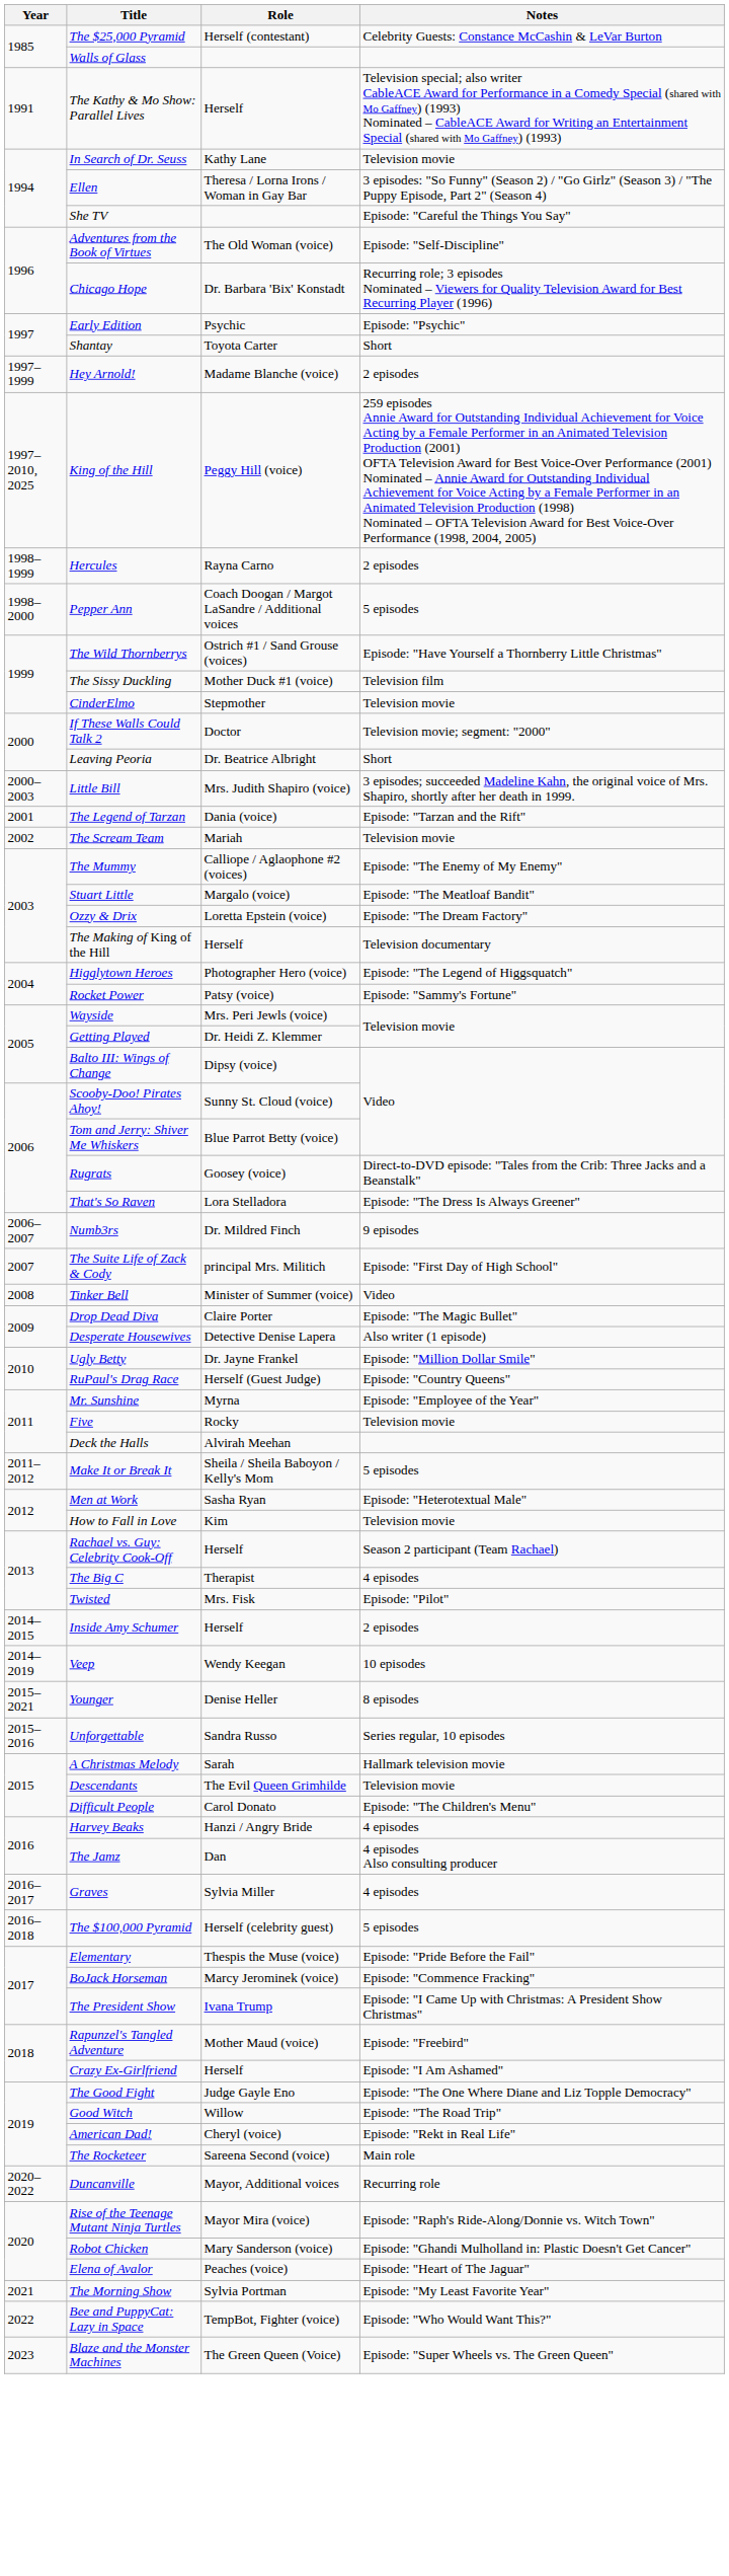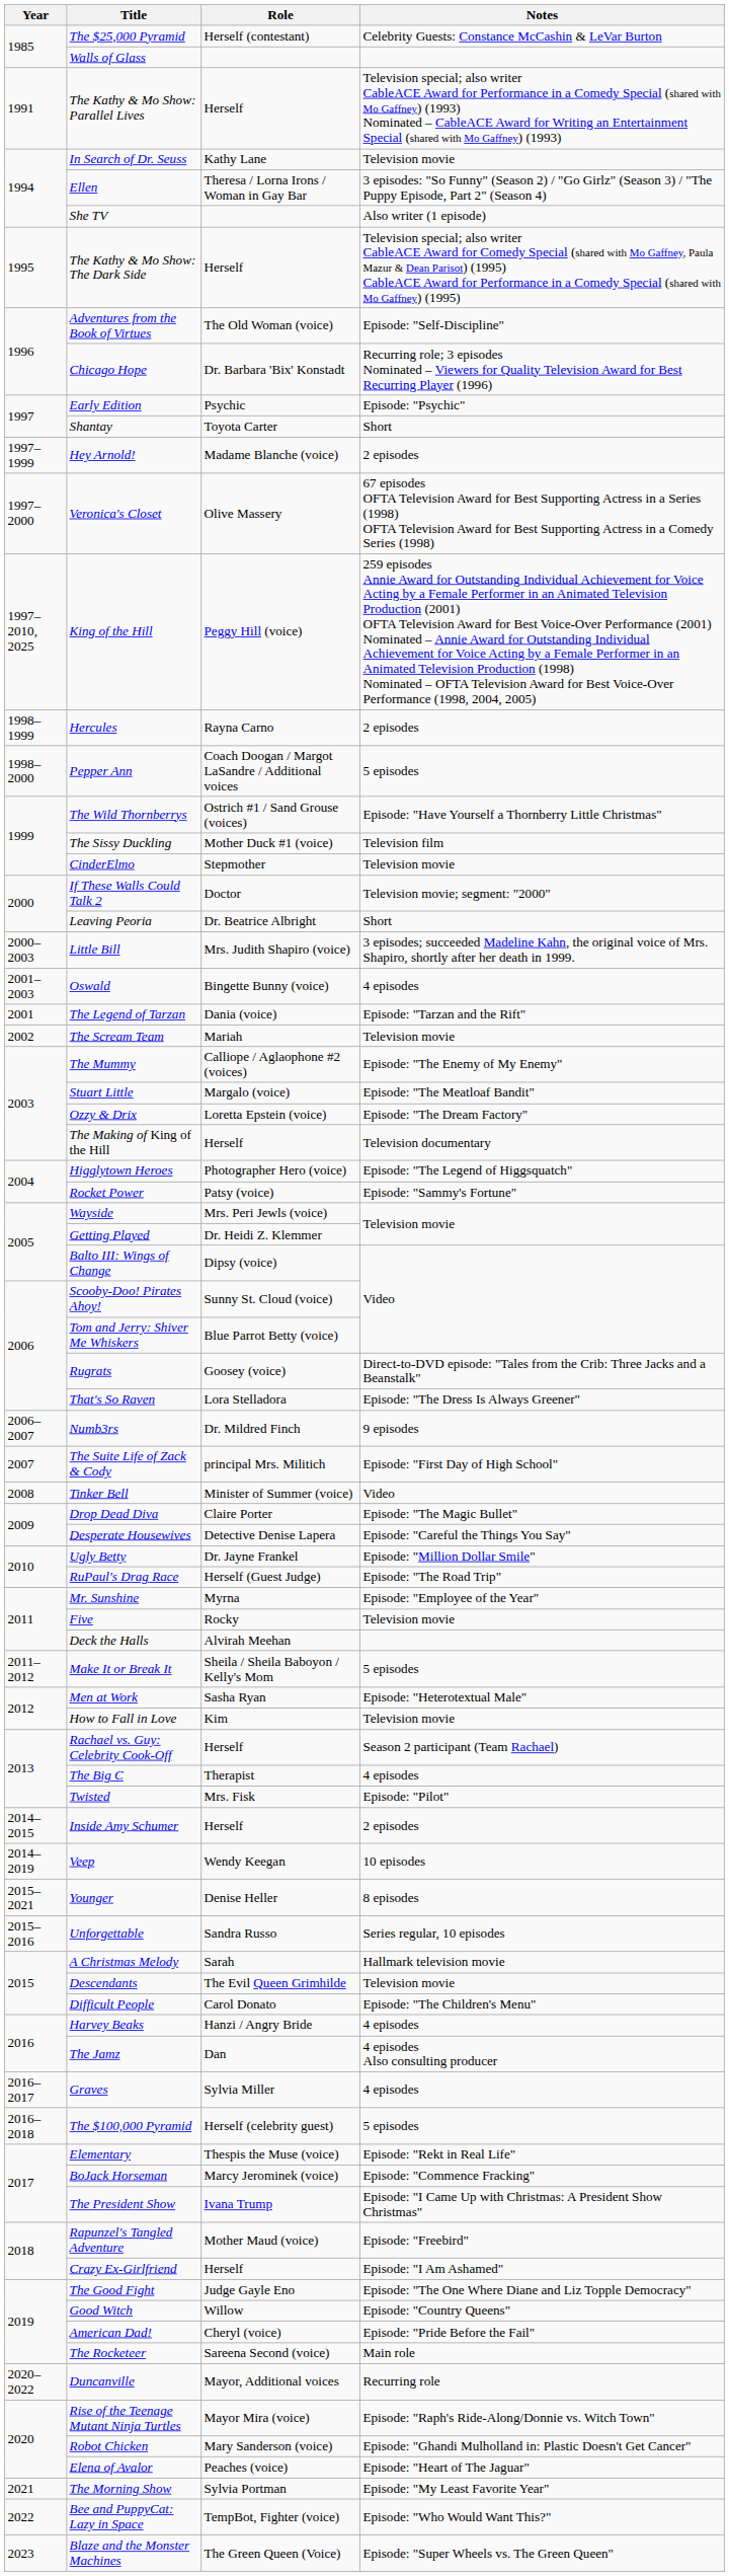She TV | Notes: Episode: "Careful the Things You Say" -> Also writer (1 episode)
+ row: 1995 | The Kathy & Mo Show: The Dark Side | Herself | Television special; also writer CableACE Award for Comedy Special (shared with Mo Gaffney, Paula Mazur & Dean Parisot) (1995) CableACE Award for Performance in a Comedy Special (shared with Mo Gaffney) (1995)
+ row: 1997–2000 | Veronica's Closet | Olive Massery | 67 episodes OFTA Television Award for Best Supporting Actress in a Series (1998) OFTA Television Award for Best Supporting Actress in a Comedy Series (1998)
+ row: 2001–2003 | Oswald | Bingette Bunny (voice) | 4 episodes
Desperate Housewives | Notes: Also writer (1 episode) -> Episode: "Careful the Things You Say"
RuPaul's Drag Race | Notes: Episode: "Country Queens" -> Episode: "The Road Trip"
Elementary | Notes: Episode: "Pride Before the Fail" -> Episode: "Rekt in Real Life"
Good Witch | Notes: Episode: "The Road Trip" -> Episode: "Country Queens"
American Dad! | Notes: Episode: "Rekt in Real Life" -> Episode: "Pride Before the Fail"
